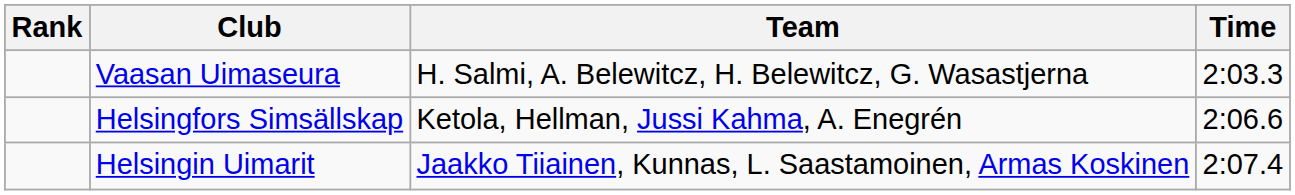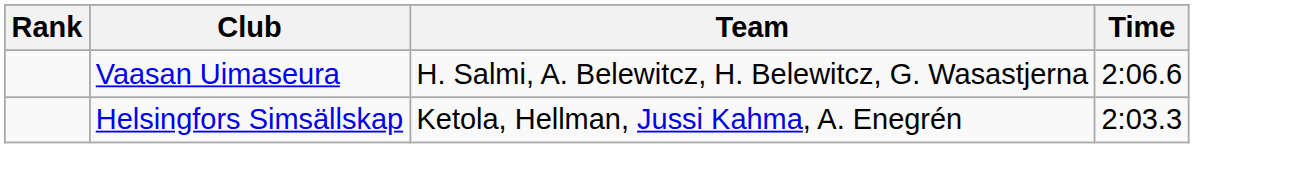Vaasan Uimaseura | Time: 2:03.3 -> 2:06.6
Helsingfors Simsällskap | Time: 2:06.6 -> 2:03.3
- row: Helsingin Uimarit | Jaakko Tiiainen, Kunnas, L. Saastamoinen, Armas Koskinen | 2:07.4
